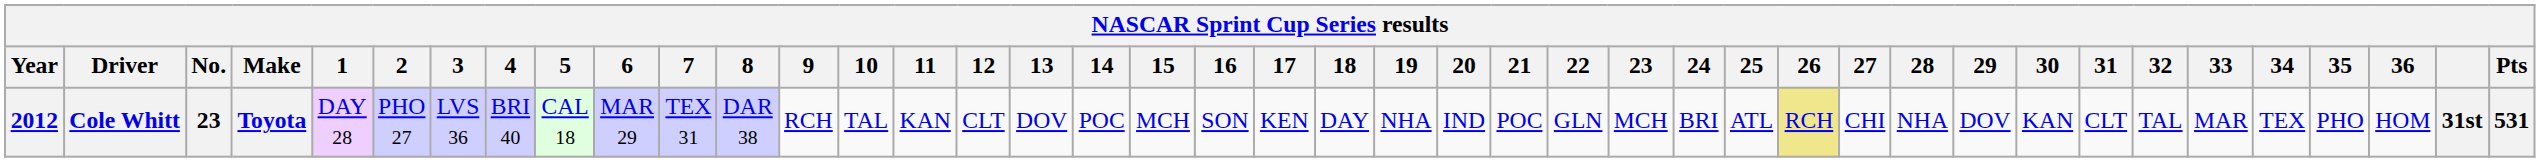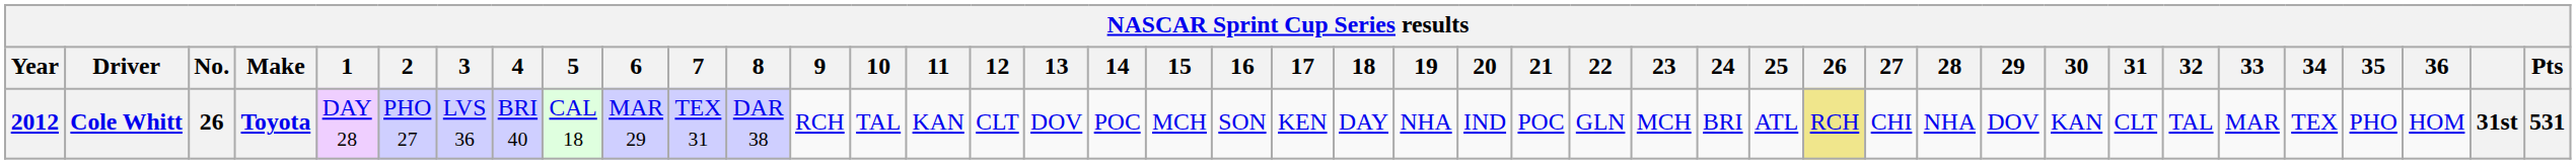Cole Whitt | No.: 23 -> 26
